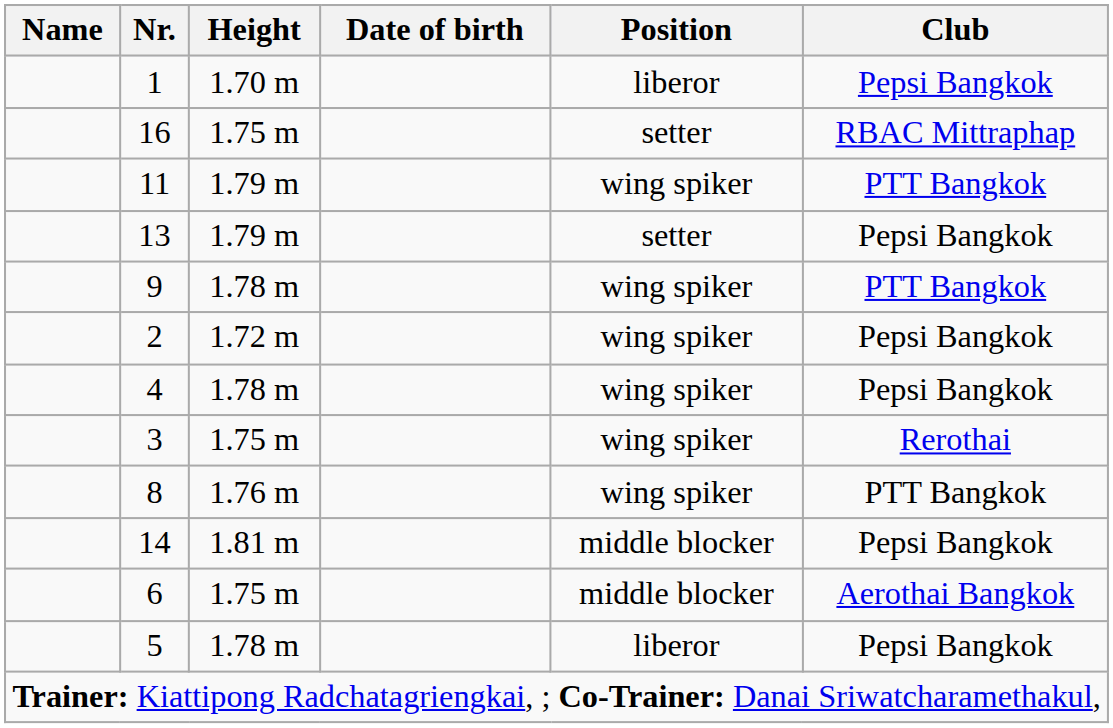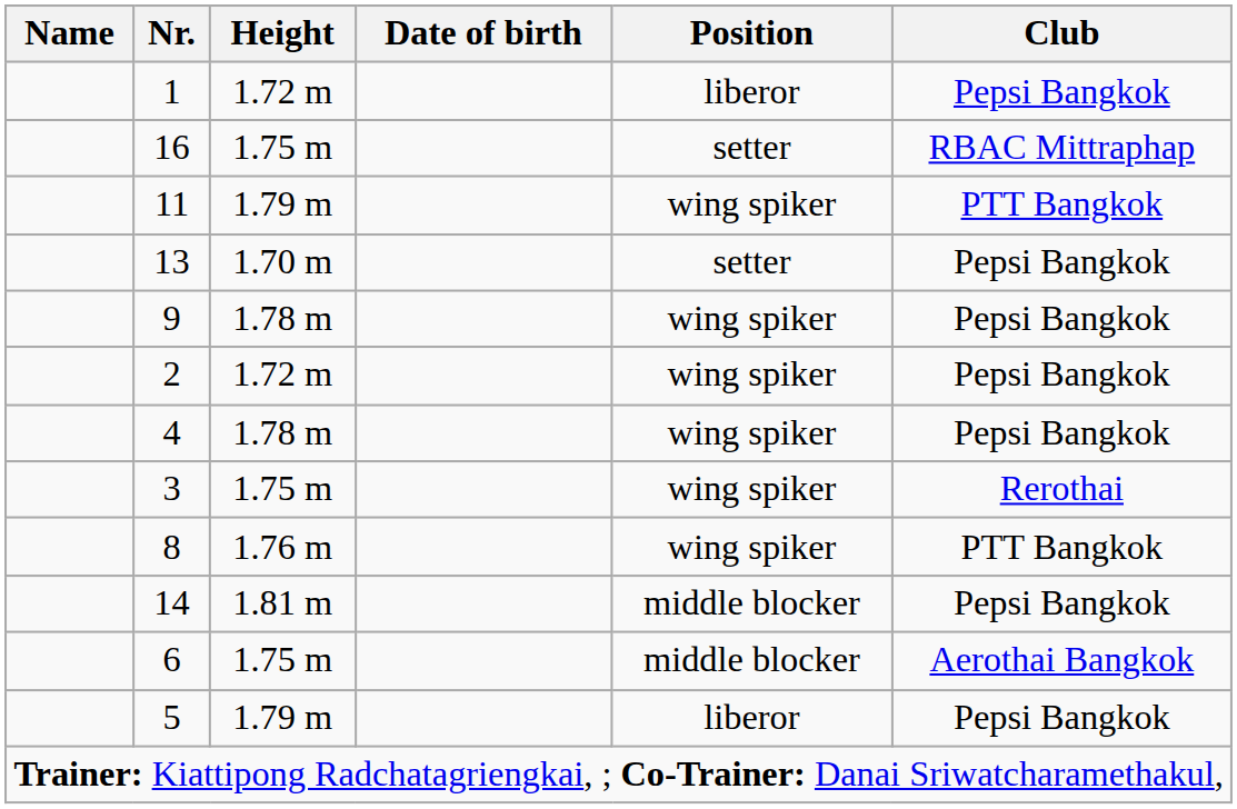1 | Height: 1.70 m -> 1.72 m
13 | Height: 1.79 m -> 1.70 m
9 | Club: PTT Bangkok -> Pepsi Bangkok
5 | Height: 1.78 m -> 1.79 m
